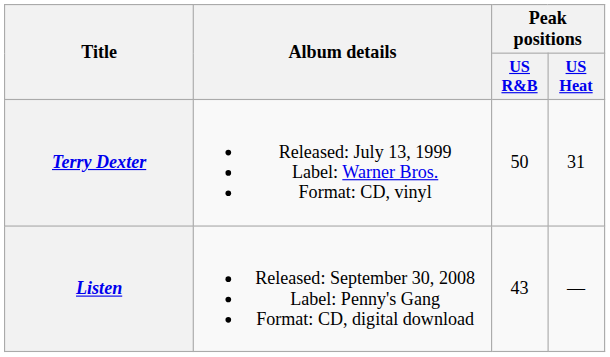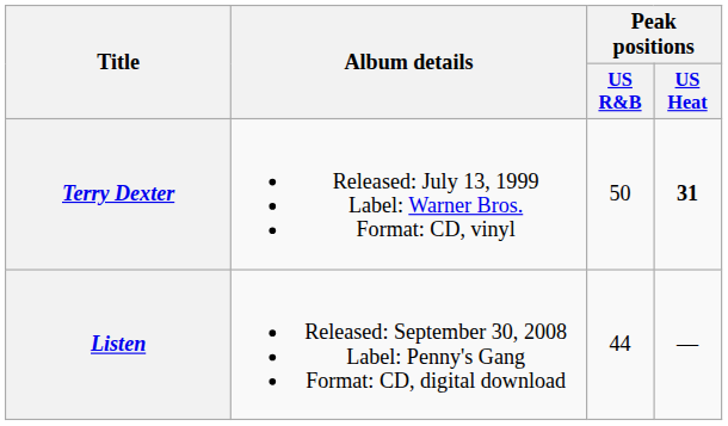Terry Dexter | Peak positions / US Heat: normal -> bold
Listen | Peak positions / US R&B: 43 -> 44
